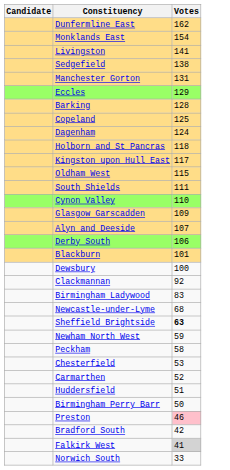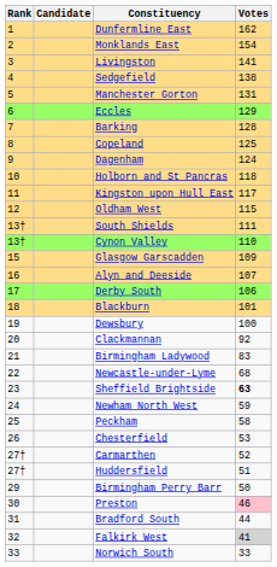+ column: Rank | 1 | 2 | 3 | 4 | 5 | 6 | 7 | 8 | 9 | 10 | 11 | 12 | 13† | 13† | 15 | 16 | 17 | 18 | 19 | 20 | 21 | 22 | 23 | 24 | 25 | 26 | 27† | 27† | 29 | 30 | 31 | 32 | 33
Bradford South | Votes: 42 -> 44
